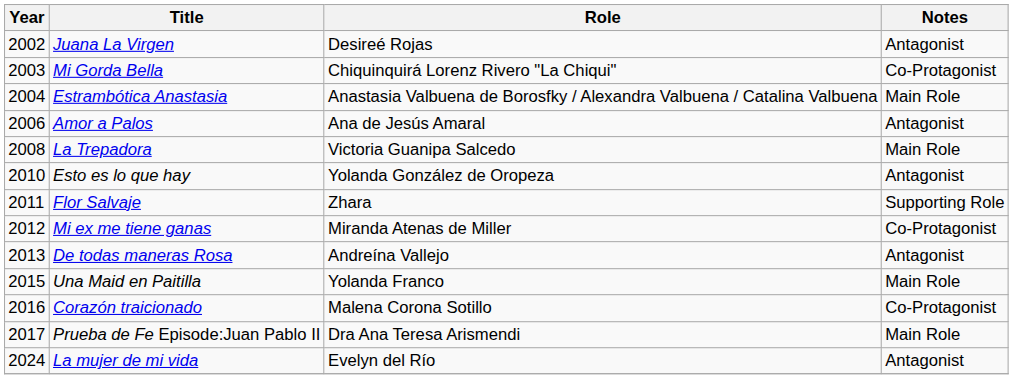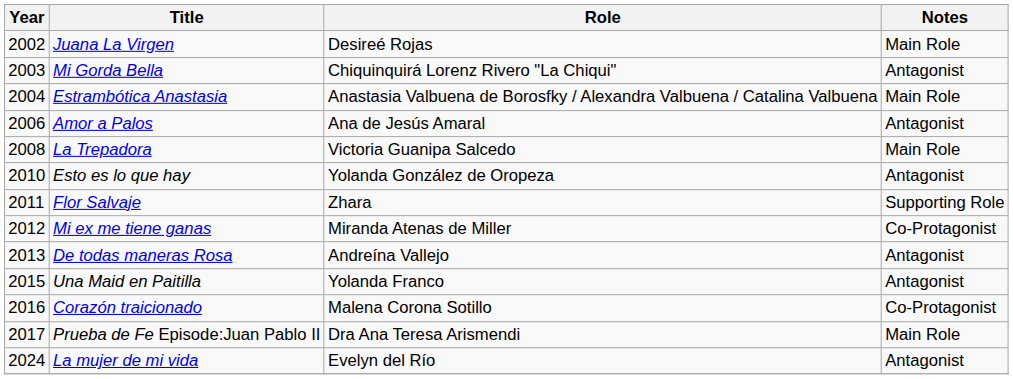Juana La Virgen | Notes: Antagonist -> Main Role
Mi Gorda Bella | Notes: Co-Protagonist -> Antagonist
Una Maid en Paitilla | Notes: Main Role -> Antagonist
